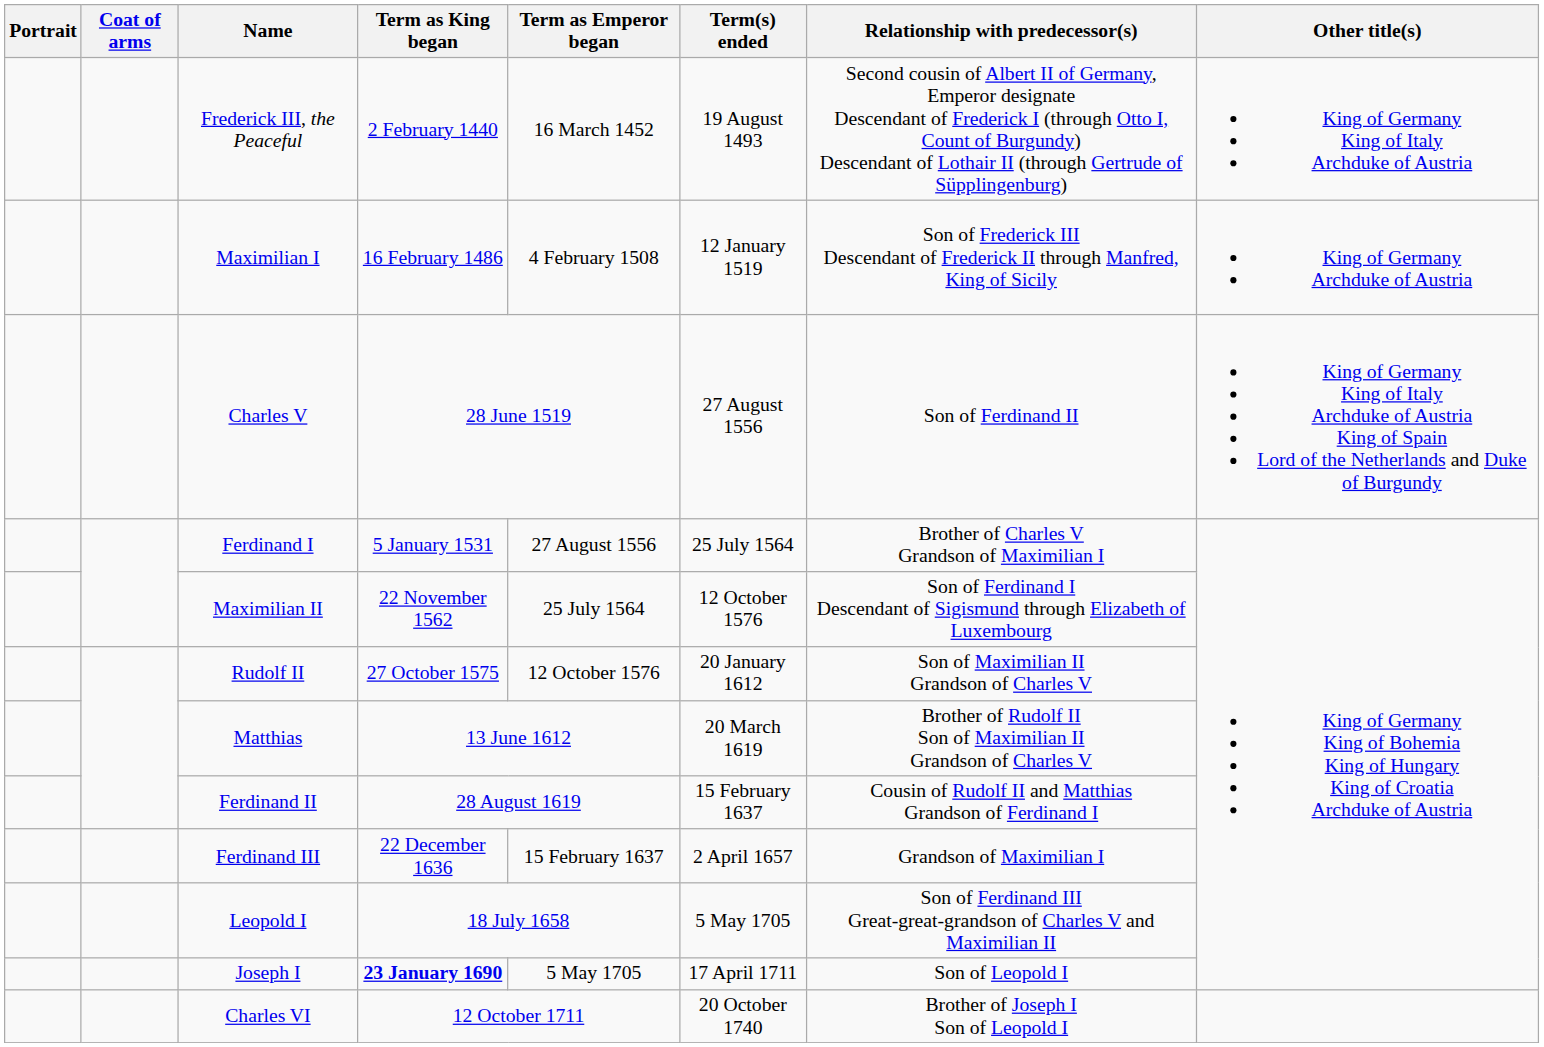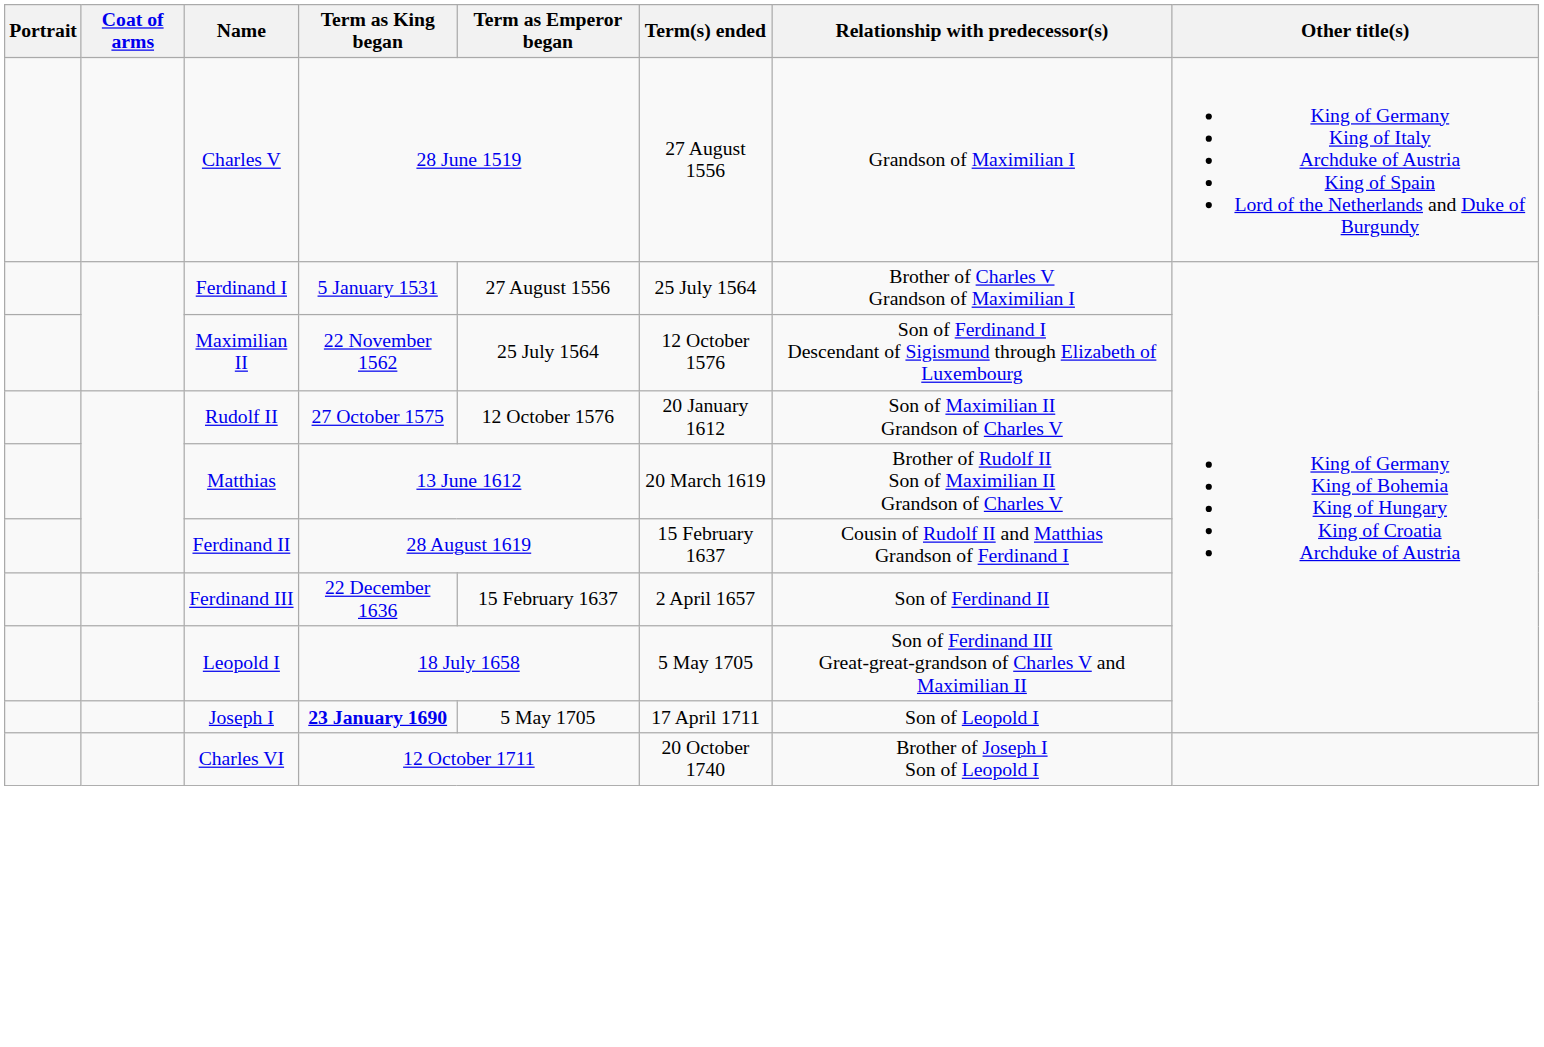- row: Frederick III, the Peaceful | 2 February 1440 | 16 March 1452 | 19 August 1493 | Second cousin of Albert II of Germany, Emperor designate Descendant of Frederick I (through Otto I, Count of Burgundy) Descendant of Lothair II (through Gertrude of Süpplingenburg) | King of Germany King of Italy Archduke of Austria
- row: Maximilian I | 16 February 1486 | 4 February 1508 | 12 January 1519 | Son of Frederick III Descendant of Frederick II through Manfred, King of Sicily | King of Germany Archduke of Austria
Charles V | Relationship with predecessor(s): Son of Ferdinand II -> Grandson of Maximilian I
Ferdinand III | Relationship with predecessor(s): Grandson of Maximilian I -> Son of Ferdinand II
